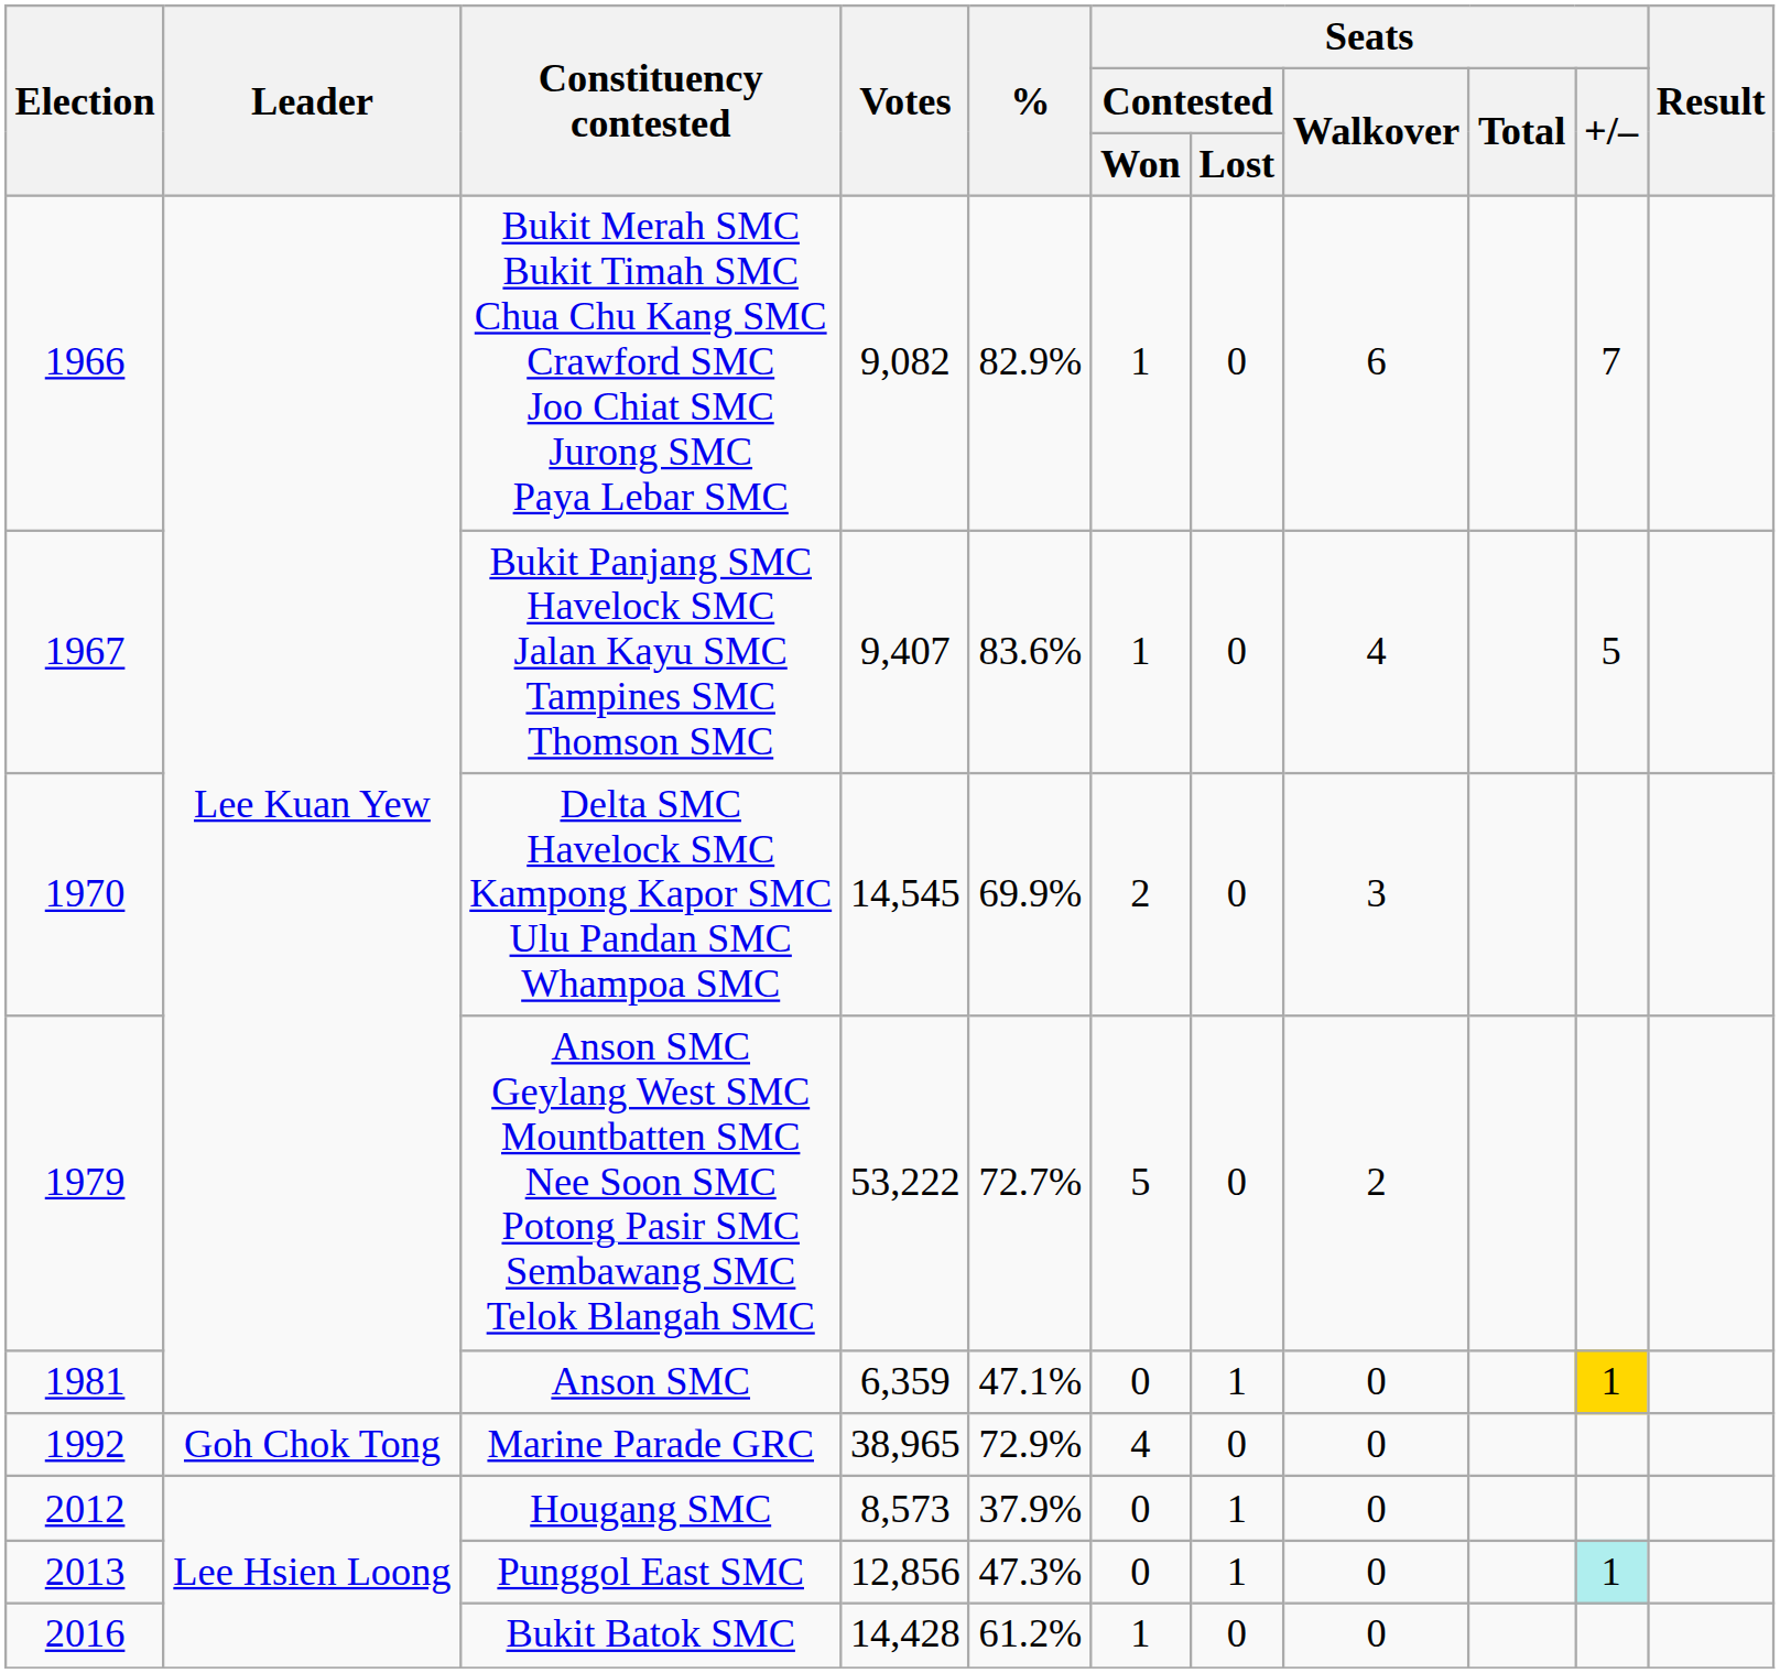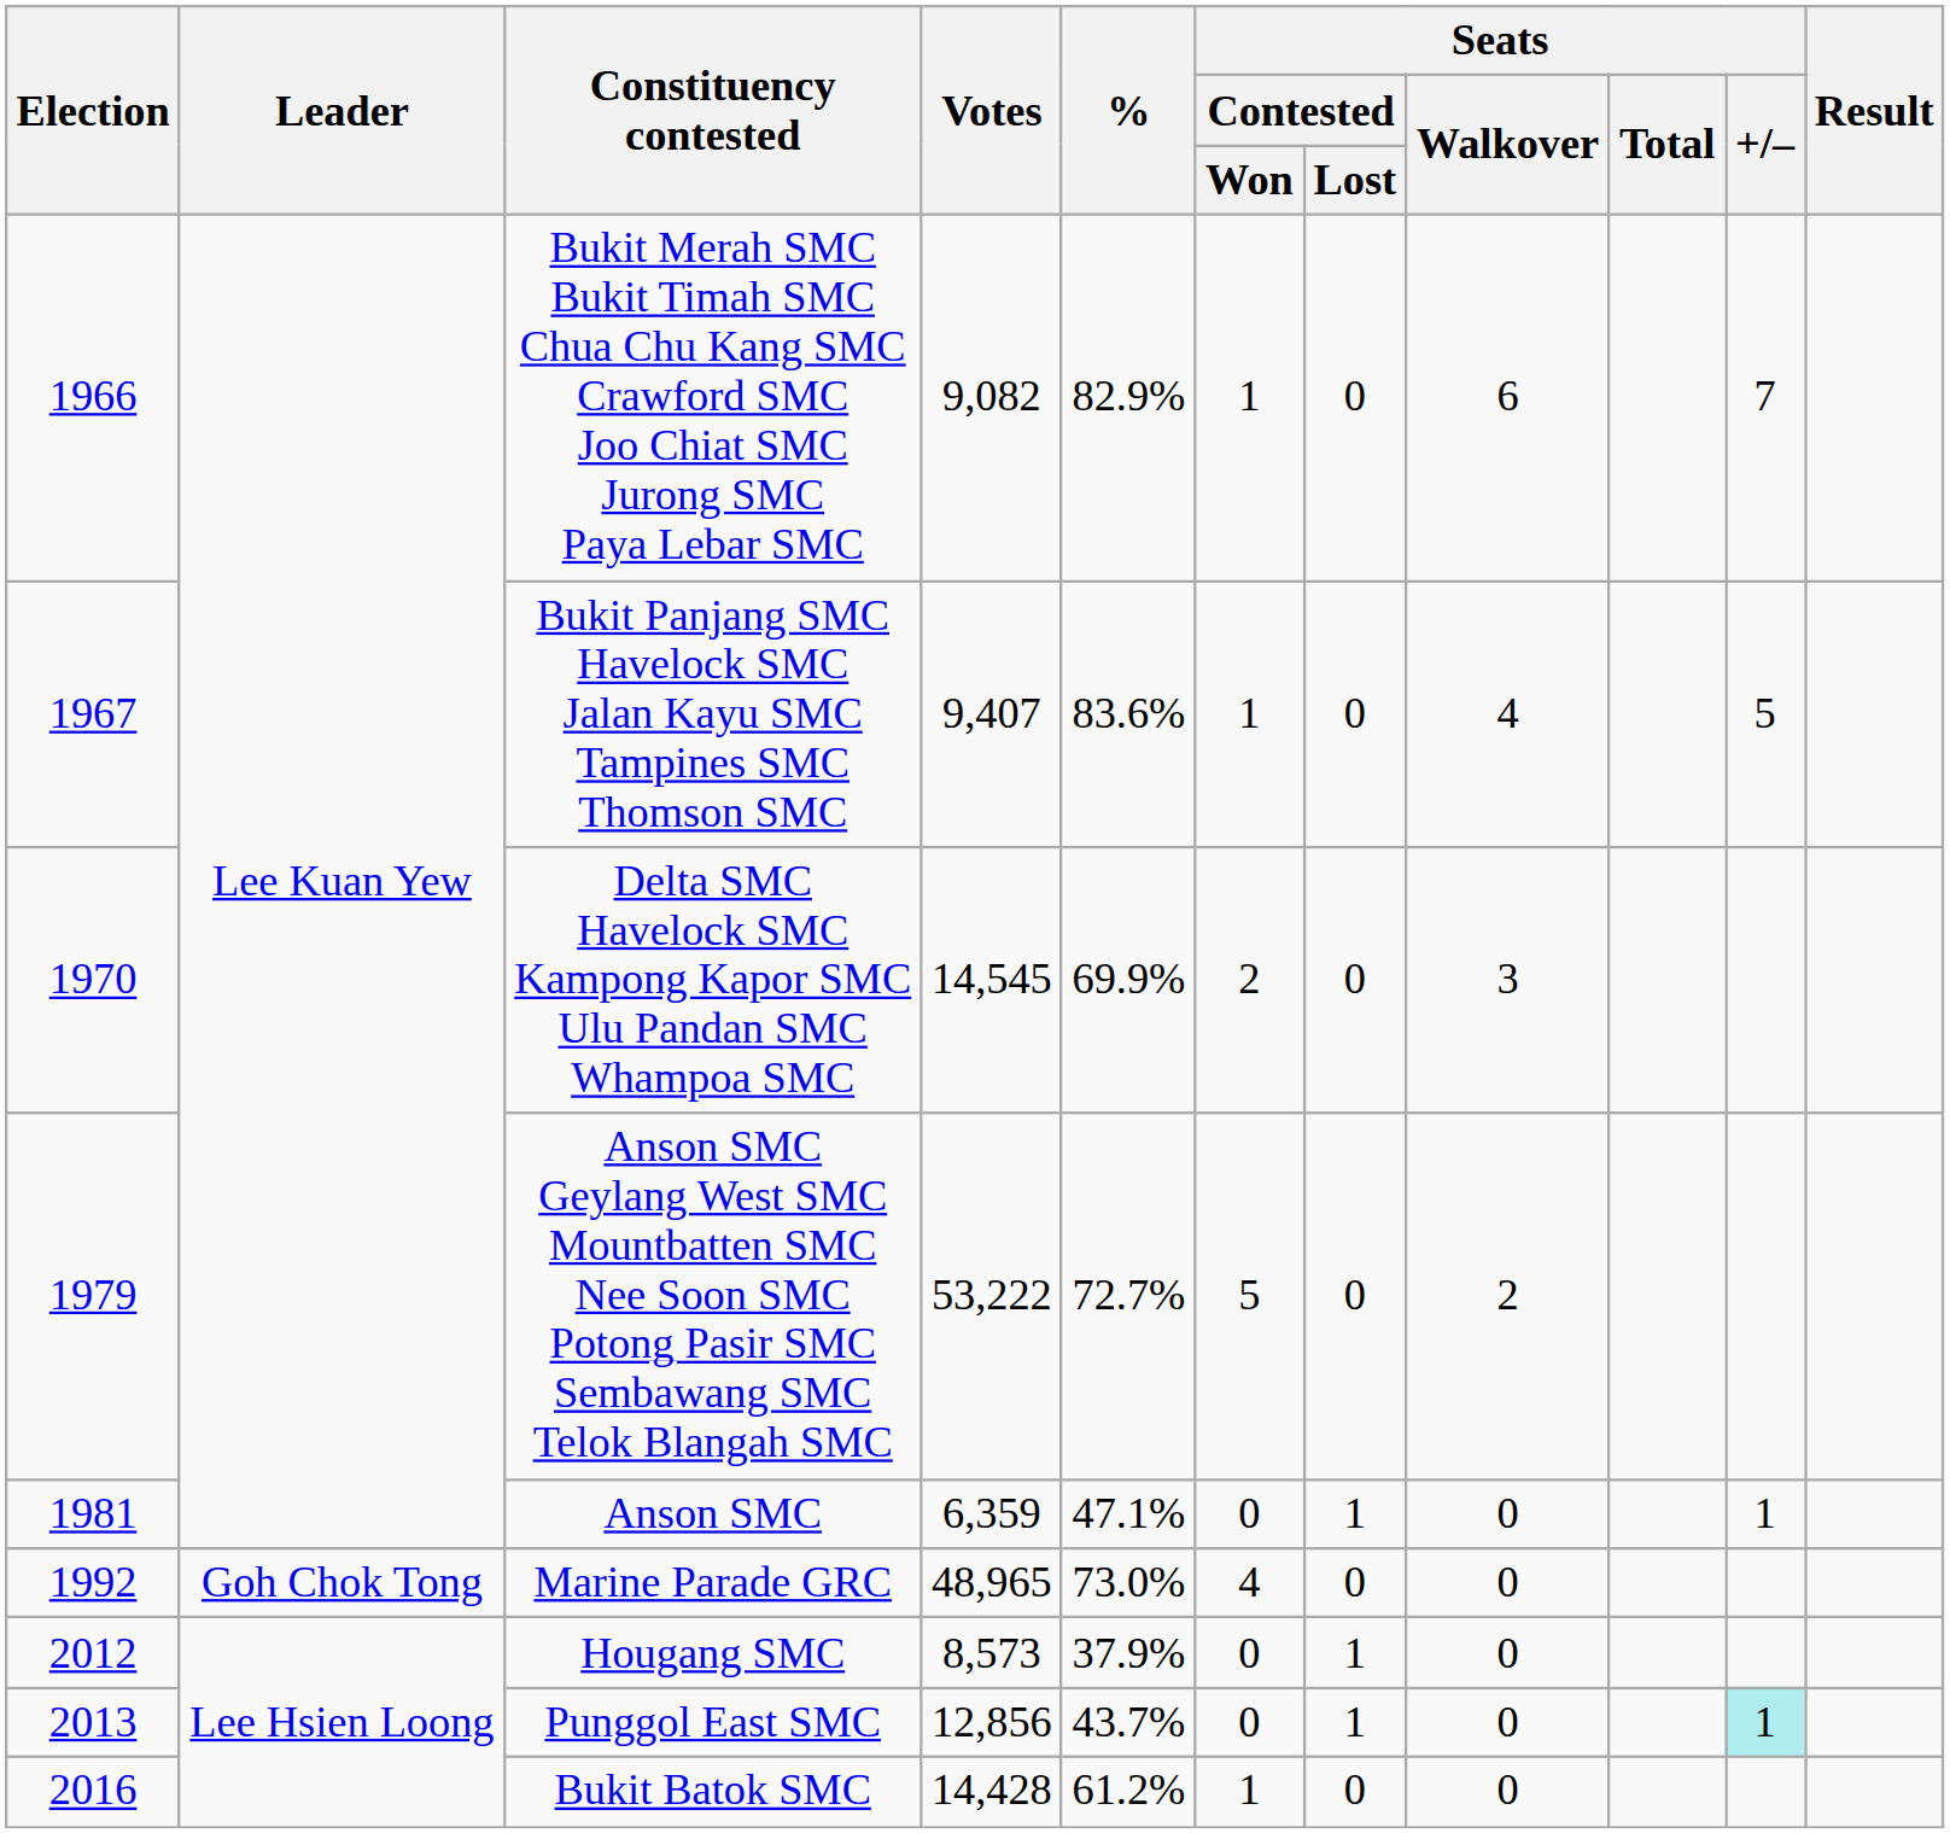Anson SMC | Seats / +/–: gold background -> no background
Marine Parade GRC | Votes: 38,965 -> 48,965
Marine Parade GRC | %: 72.9% -> 73.0%
Punggol East SMC | %: 47.3% -> 43.7%
